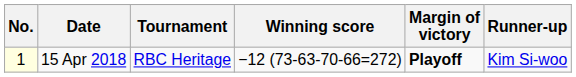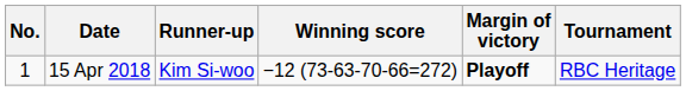columns swapped: Tournament <-> Runner-up
15 Apr 2018 | No.: lightyellow background -> no background
